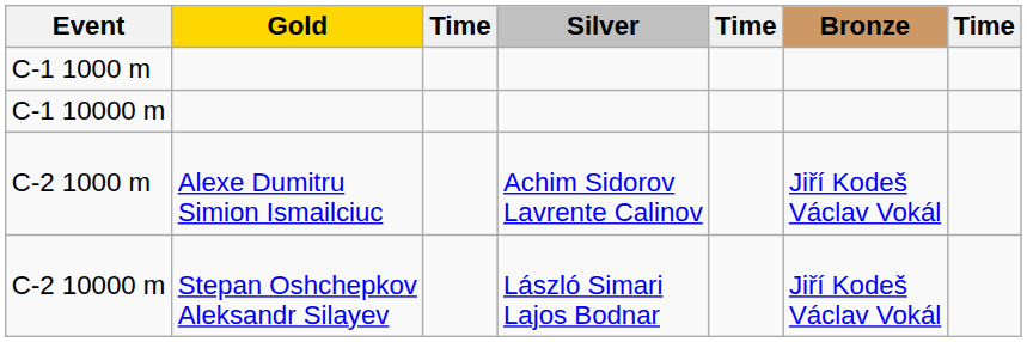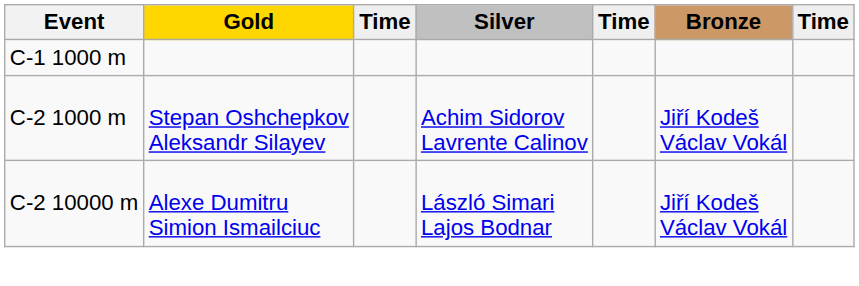- row: C-1 10000 m
C-2 1000 m | Gold: Alexe Dumitru Simion Ismailciuc -> Stepan Oshchepkov Aleksandr Silayev
C-2 10000 m | Gold: Stepan Oshchepkov Aleksandr Silayev -> Alexe Dumitru Simion Ismailciuc
